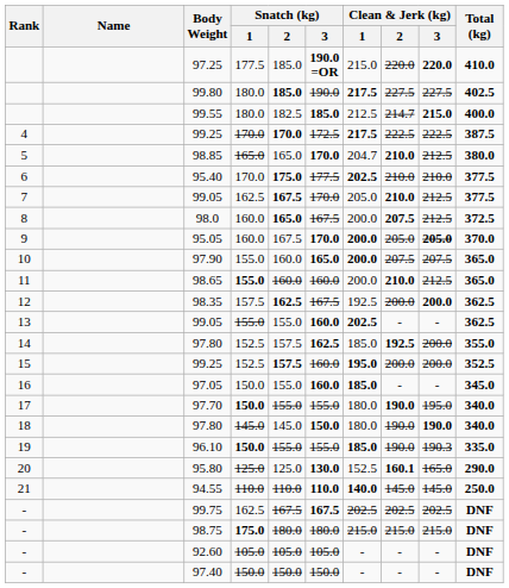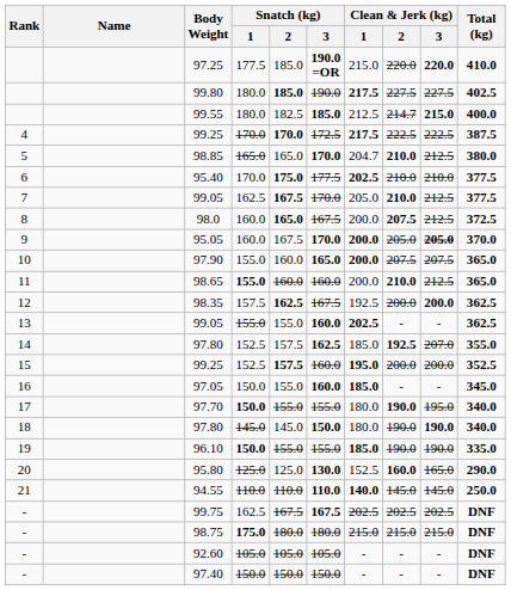14 / 97.80 | Clean & Jerk (kg) / 3: 200.0 -> 207.0
96.10 | Clean & Jerk (kg) / 3: 190.3 -> 190.0
95.80 | Clean & Jerk (kg) / 2: 160.1 -> 160.0
